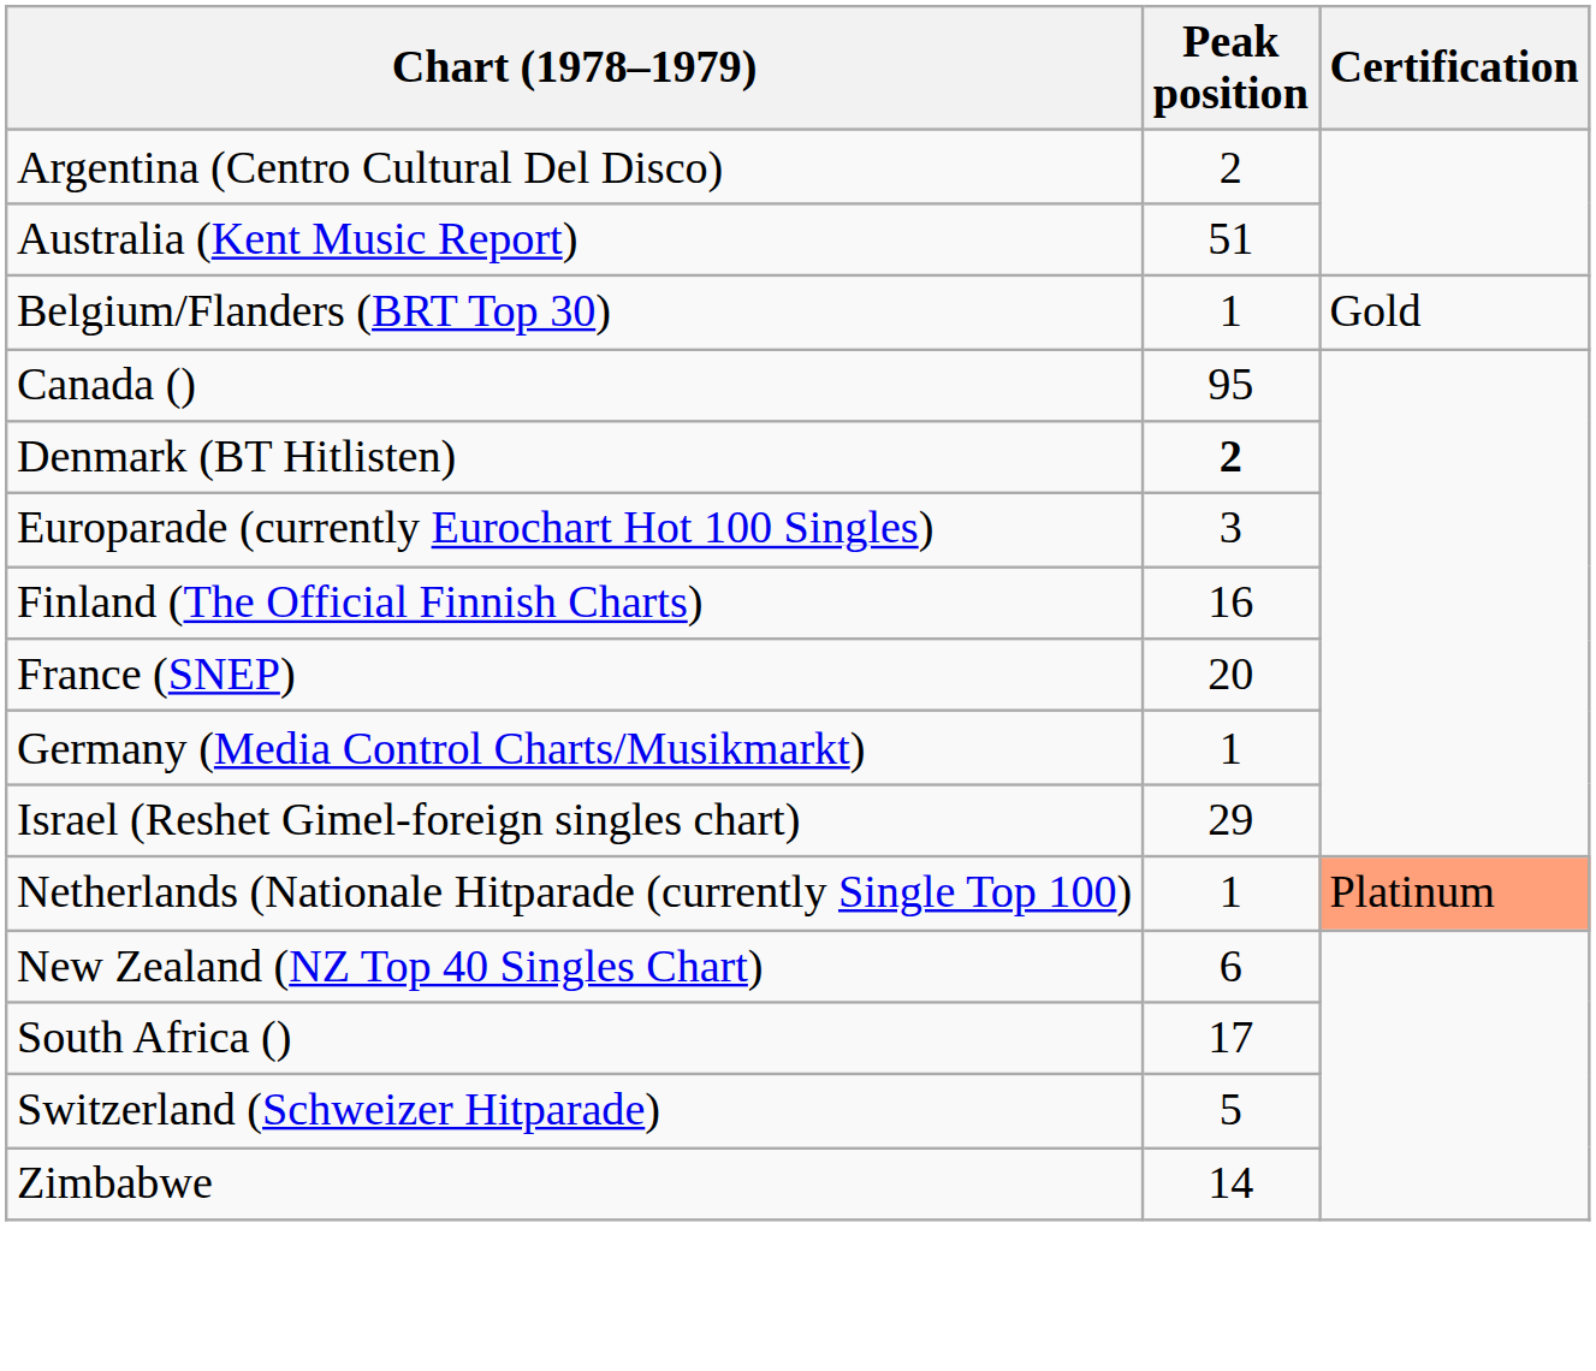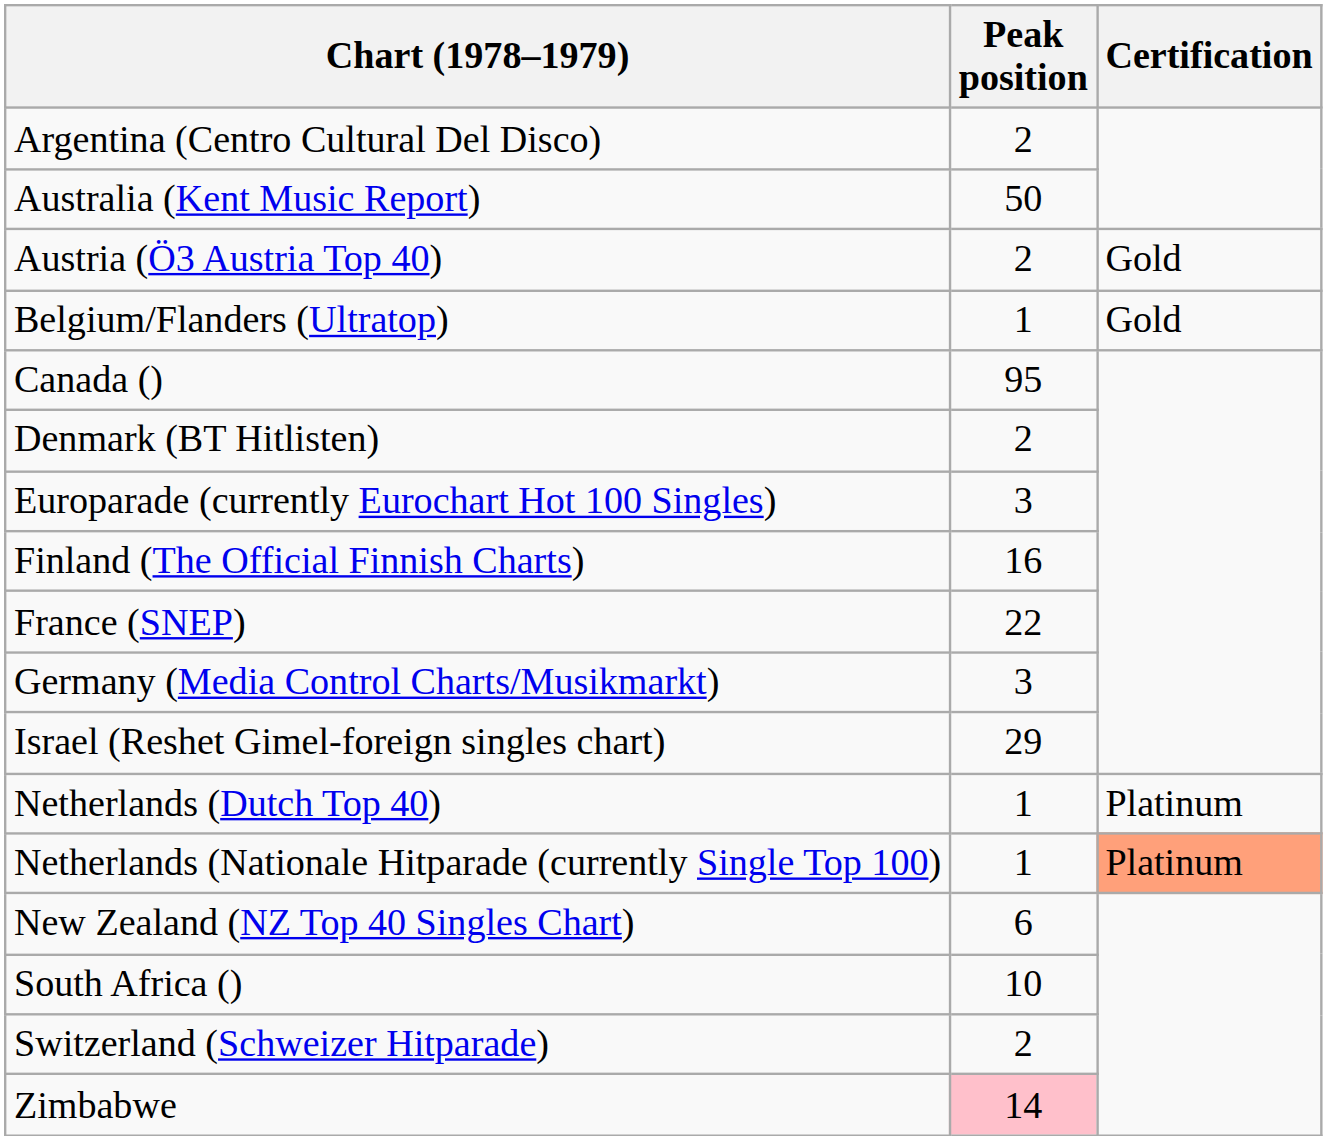Australia (Kent Music Report) | Peak position: 51 -> 50
+ row: Austria (Ö3 Austria Top 40) | 2 | Gold
- row: Belgium/Flanders (BRT Top 30) | 1 | Gold
+ row: Belgium/Flanders (Ultratop) | 1 | Gold
Denmark (BT Hitlisten) | Peak position: bold -> normal
France (SNEP) | Peak position: 20 -> 22
Germany (Media Control Charts/Musikmarkt) | Peak position: 1 -> 3
+ row: Netherlands (Dutch Top 40) | 1 | Platinum
South Africa () | Peak position: 17 -> 10
Switzerland (Schweizer Hitparade) | Peak position: 5 -> 2
Zimbabwe | Peak position: no background -> pink background
